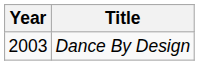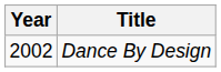Dance By Design | Year: 2003 -> 2002
